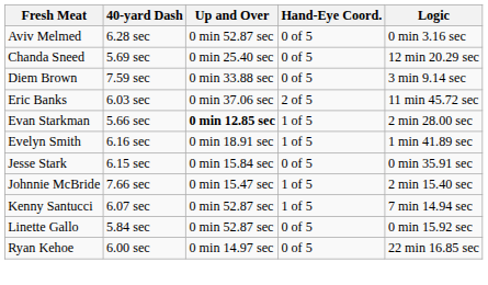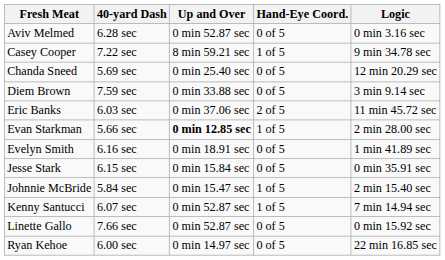+ row: Casey Cooper | 7.22 sec | 8 min 59.21 sec | 1 of 5 | 9 min 34.78 sec
Evelyn Smith | Hand-Eye Coord.: 1 of 5 -> 0 of 5
Johnnie McBride | 40-yard Dash: 7.66 sec -> 5.84 sec
Linette Gallo | 40-yard Dash: 5.84 sec -> 7.66 sec
